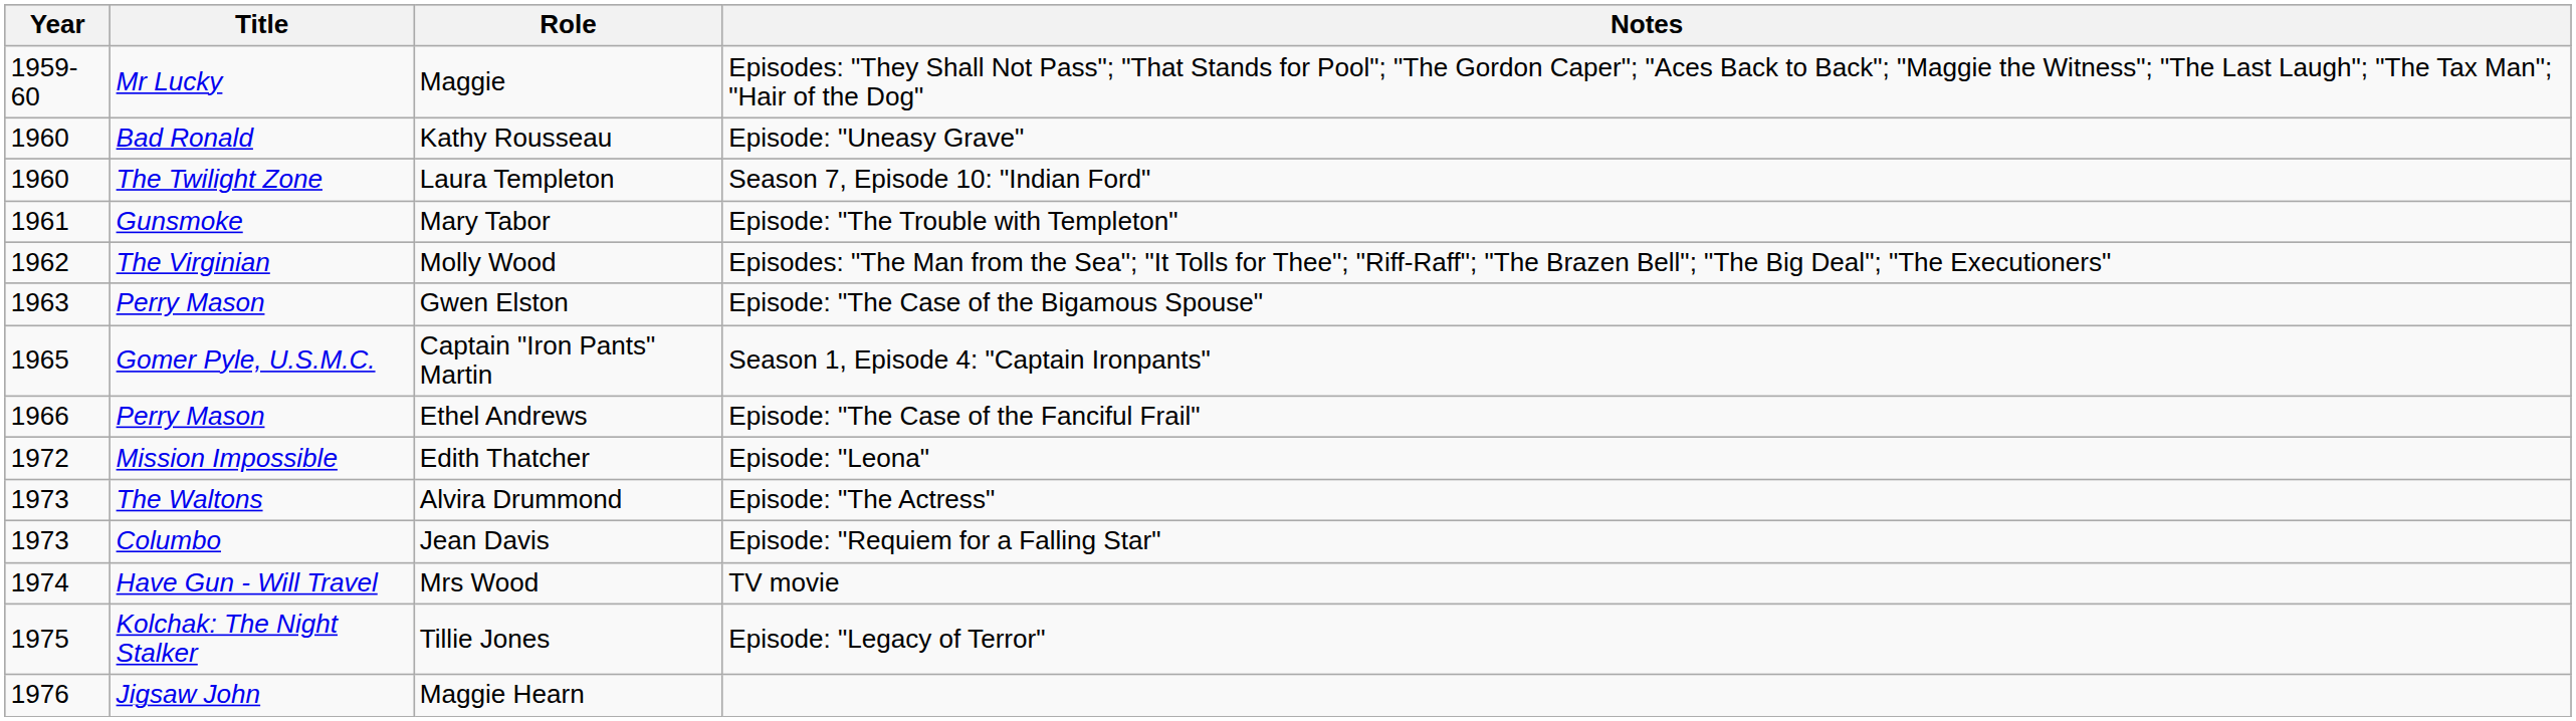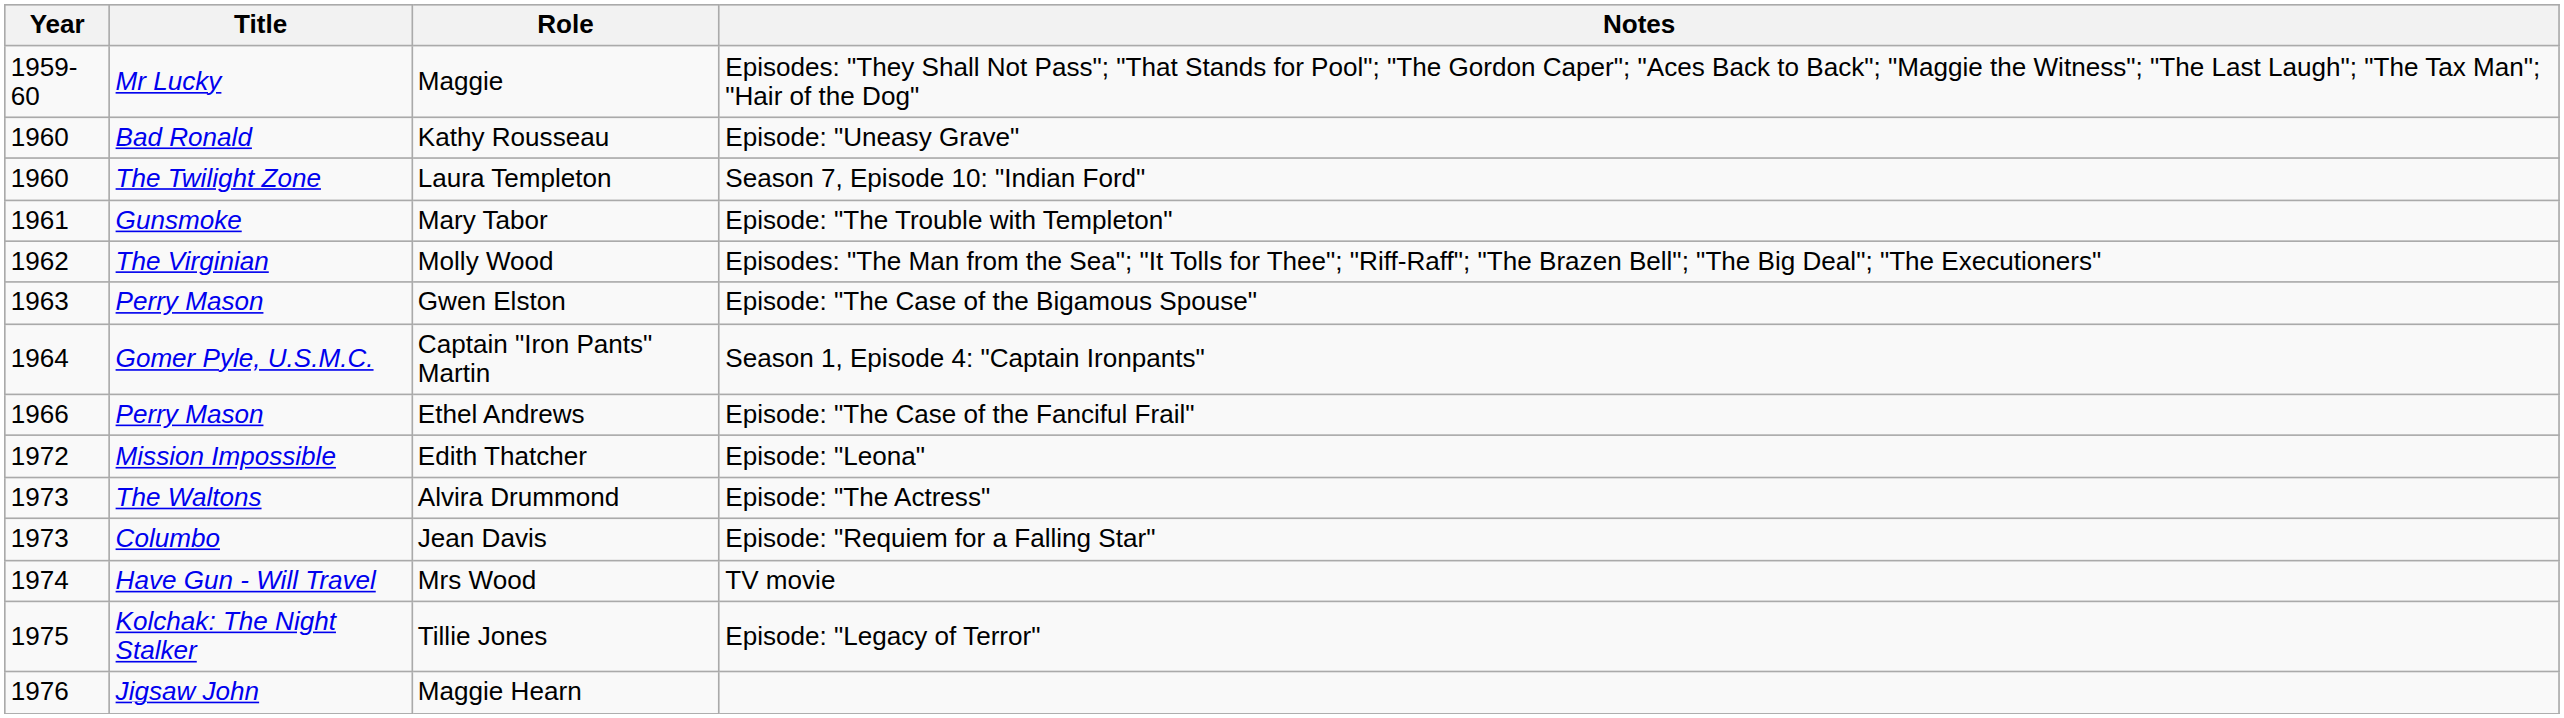Captain "Iron Pants" Martin | Year: 1965 -> 1964
